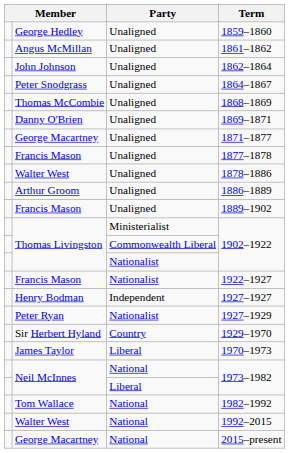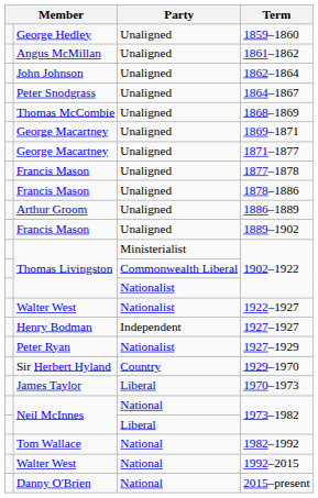1869–1871 | column 2: Danny O'Brien -> George Macartney
1878–1886 | column 2: Walter West -> Francis Mason
1922–1927 | column 2: Francis Mason -> Walter West
2015–present | column 2: George Macartney -> Danny O'Brien
